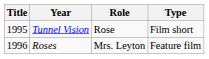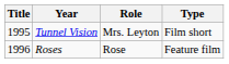Tunnel Vision | Role: Rose -> Mrs. Leyton
Roses | Role: Mrs. Leyton -> Rose
